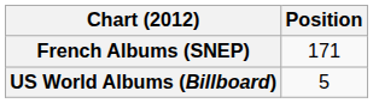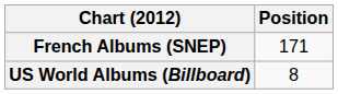US World Albums (Billboard) | Position: 5 -> 8
